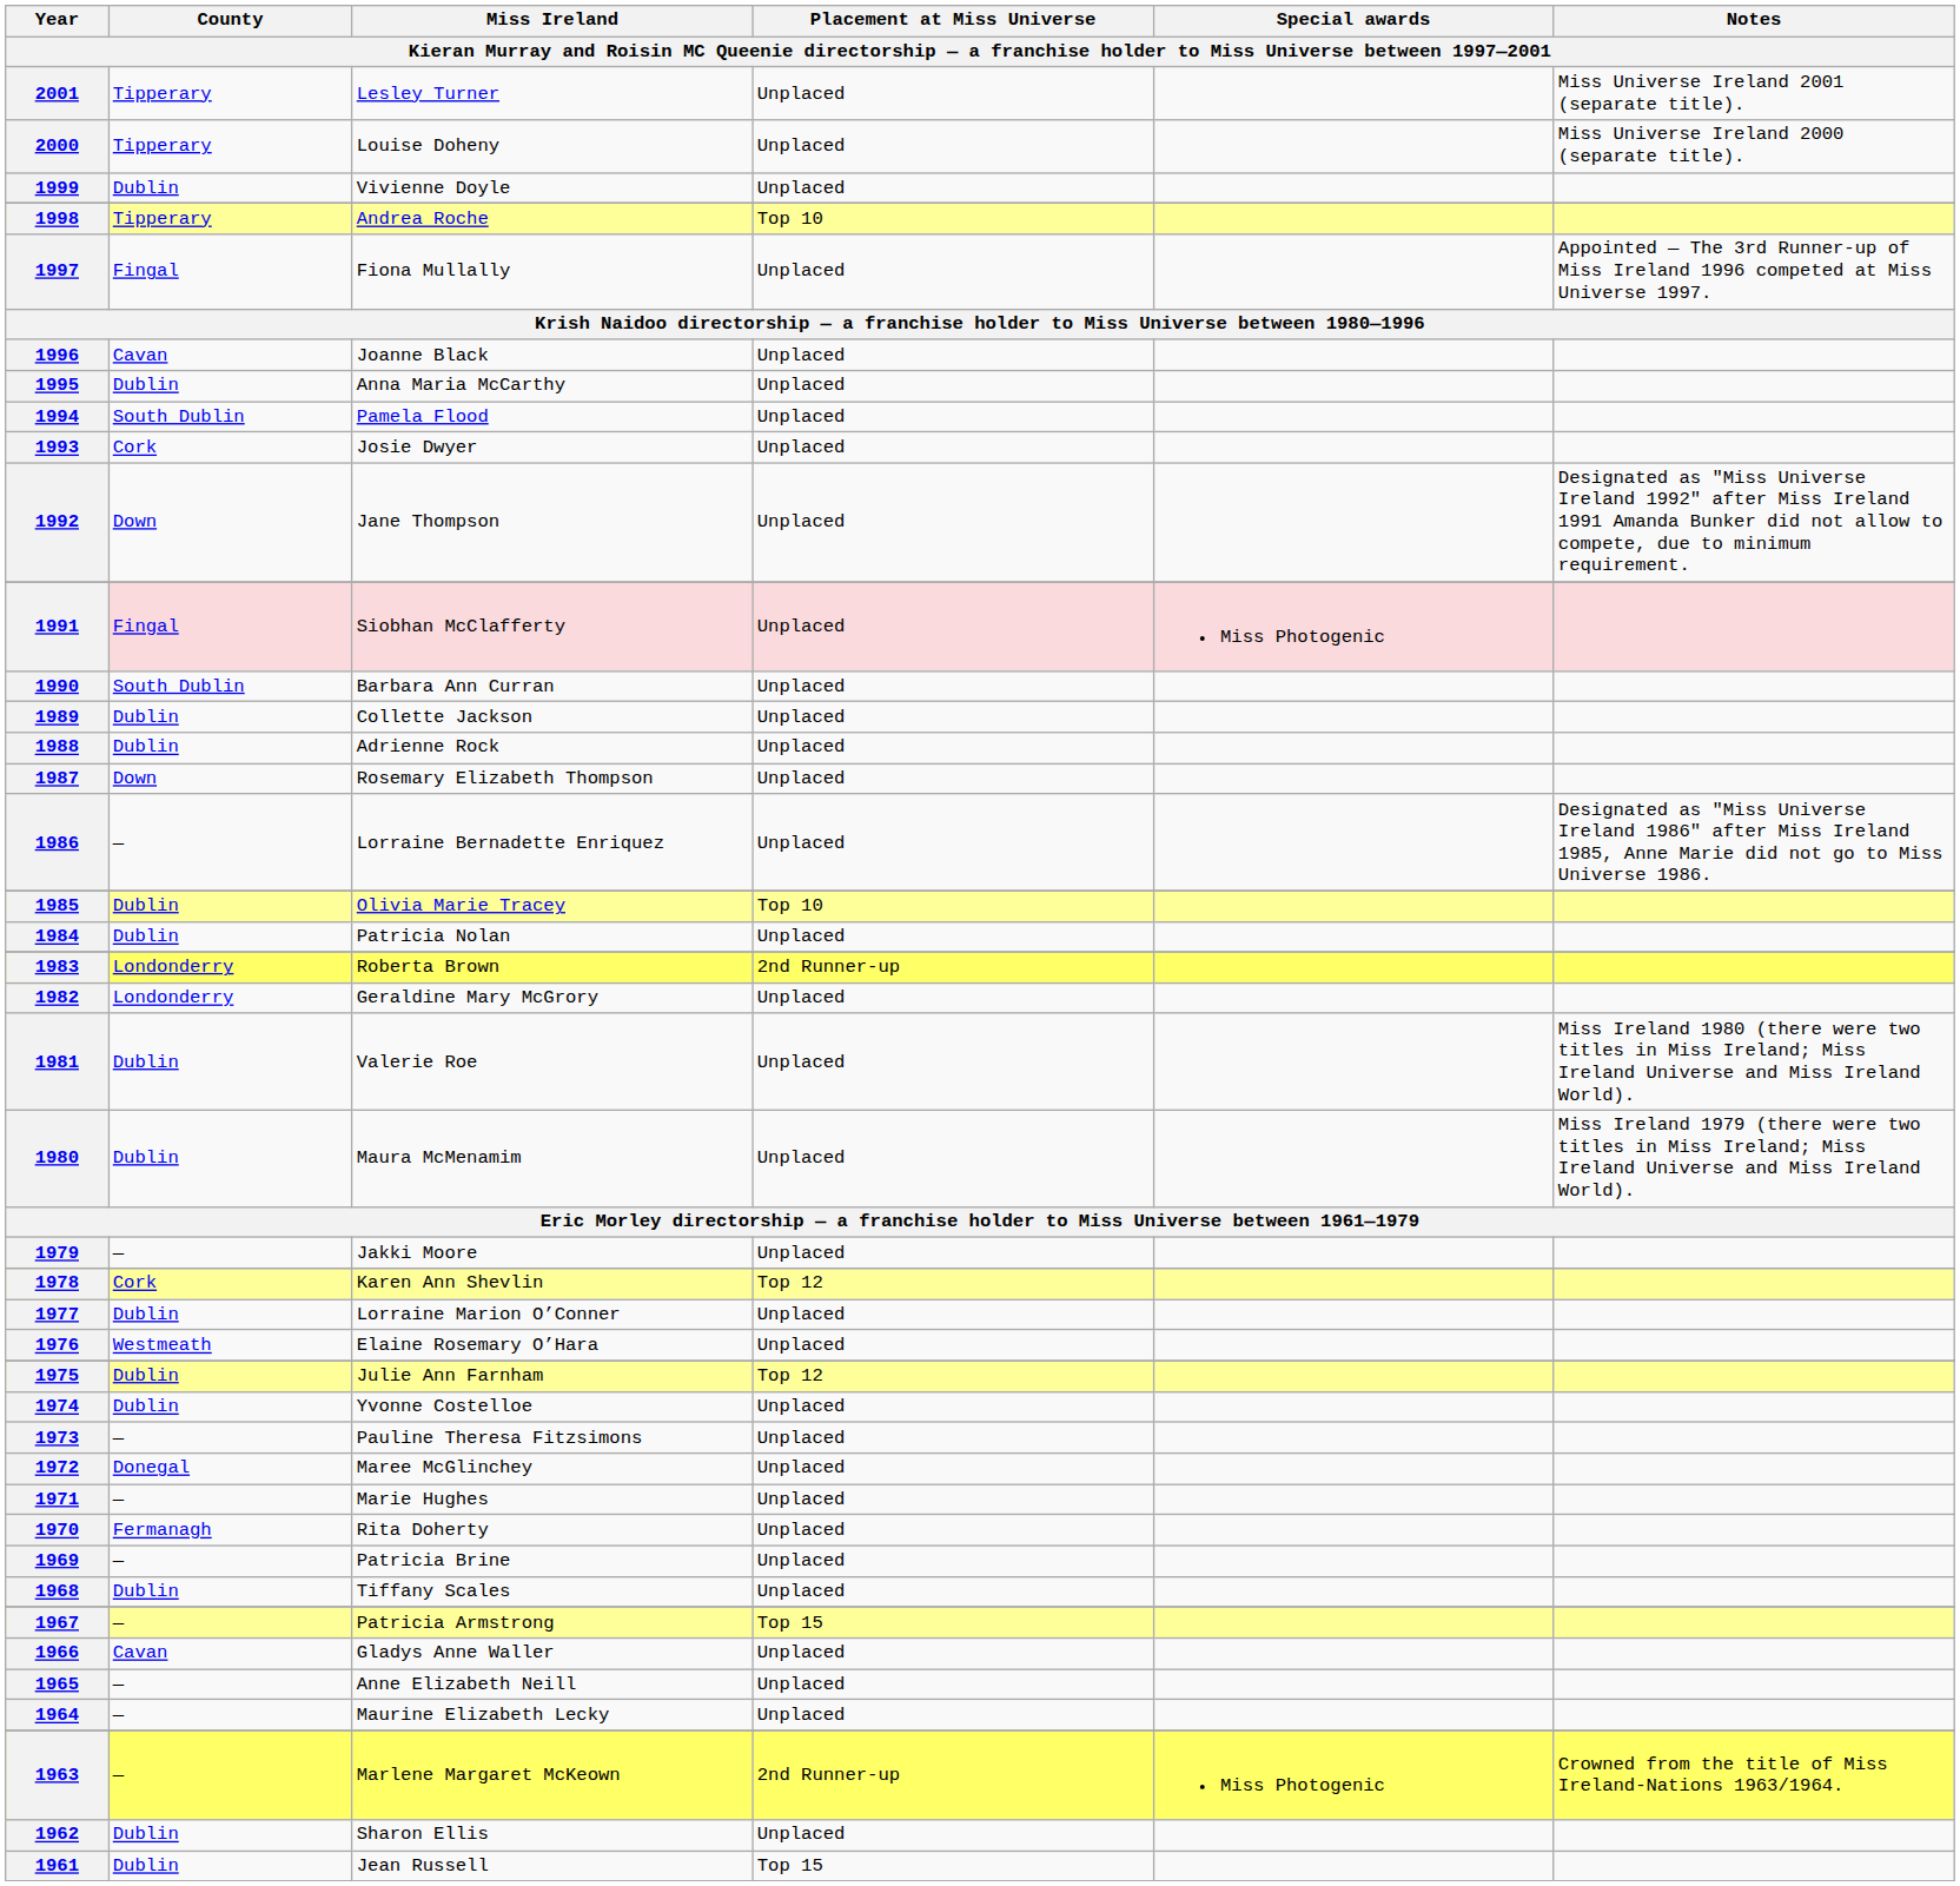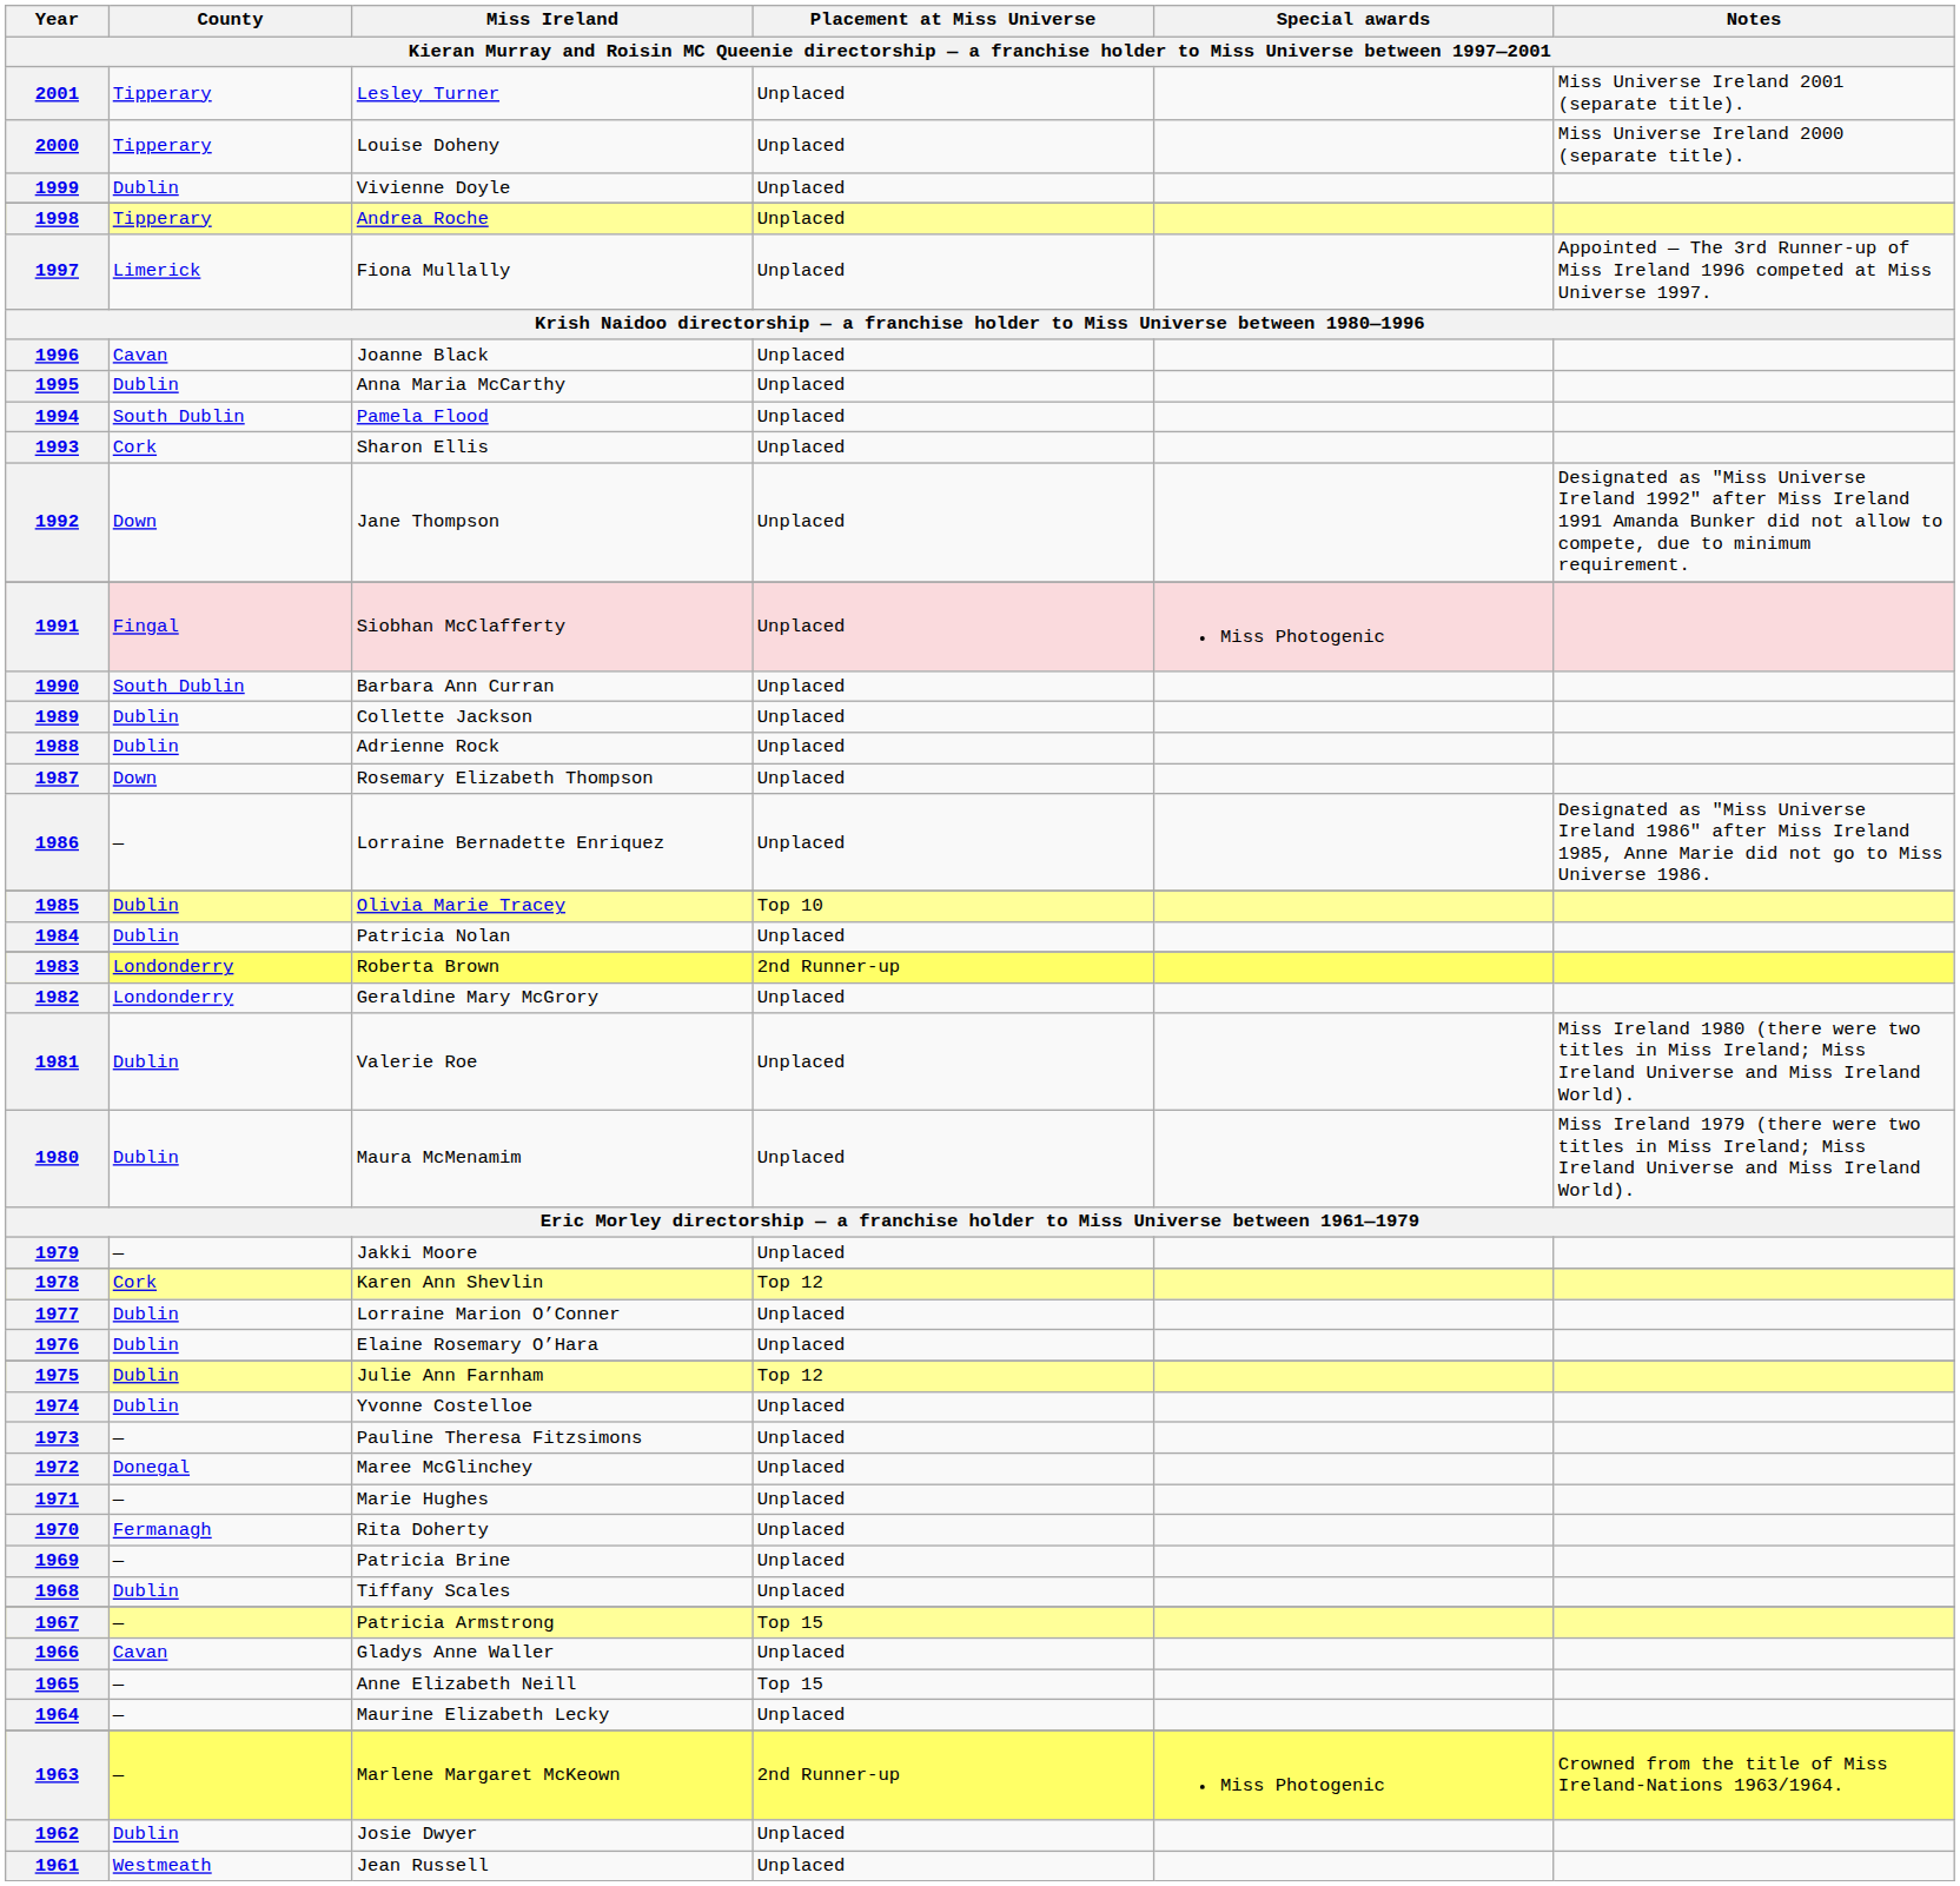1998 | Placement at Miss Universe: Top 10 -> Unplaced
1997 | County: Fingal -> Limerick
1993 | Miss Ireland: Josie Dwyer -> Sharon Ellis
1976 | County: Westmeath -> Dublin
1965 | Placement at Miss Universe: Unplaced -> Top 15
1962 | Miss Ireland: Sharon Ellis -> Josie Dwyer
1961 | County: Dublin -> Westmeath
1961 | Placement at Miss Universe: Top 15 -> Unplaced
